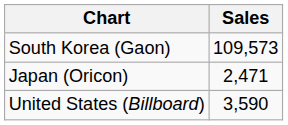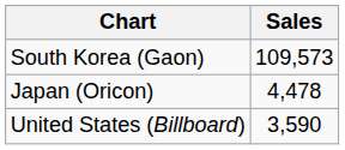Japan (Oricon) | Sales: 2,471 -> 4,478
